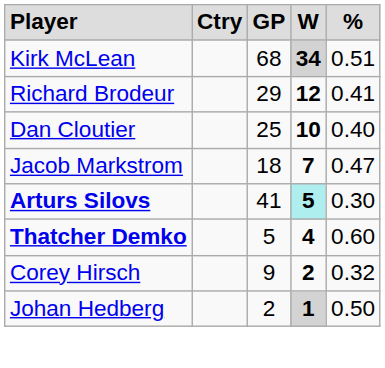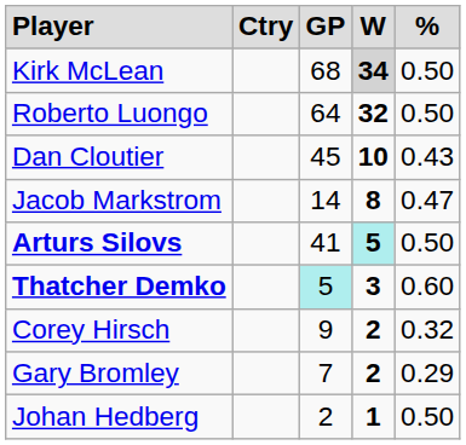Kirk McLean | column 5: 0.51 -> 0.50
+ row: Roberto Luongo | 64 | 32 | 0.50
- row: Richard Brodeur | 29 | 12 | 0.41
Dan Cloutier | column 3: 25 -> 45
Dan Cloutier | column 5: 0.40 -> 0.43
Jacob Markstrom | column 3: 18 -> 14
Jacob Markstrom | column 4: 7 -> 8
Arturs Silovs | column 5: 0.30 -> 0.50
Thatcher Demko | column 3: no background -> paleturquoise background
Thatcher Demko | column 4: 4 -> 3
+ row: Gary Bromley | 7 | 2 | 0.29
Johan Hedberg | column 4: lightgrey background -> no background
